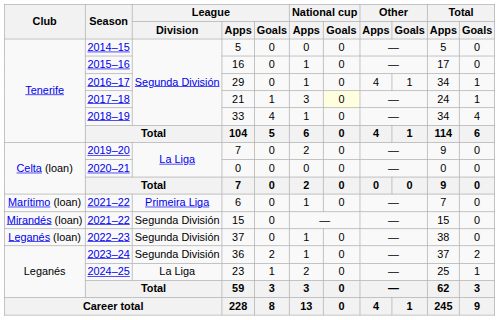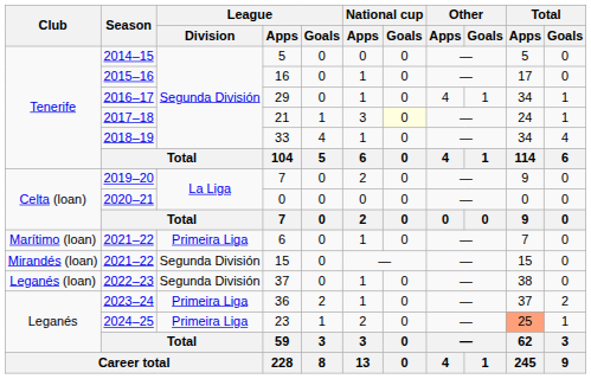36 | League / Division: Segunda División -> Primeira Liga
23 | League / Division: La Liga -> Primeira Liga
23 | Total / Apps: no background -> lightsalmon background
